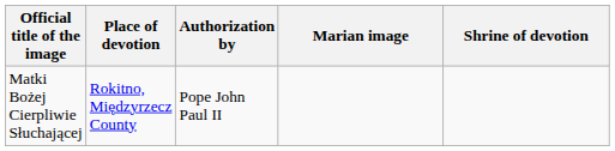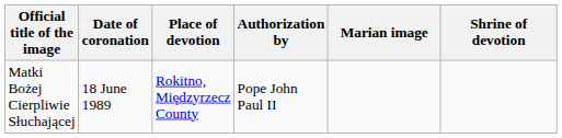+ column: Date of coronation | 18 June 1989
